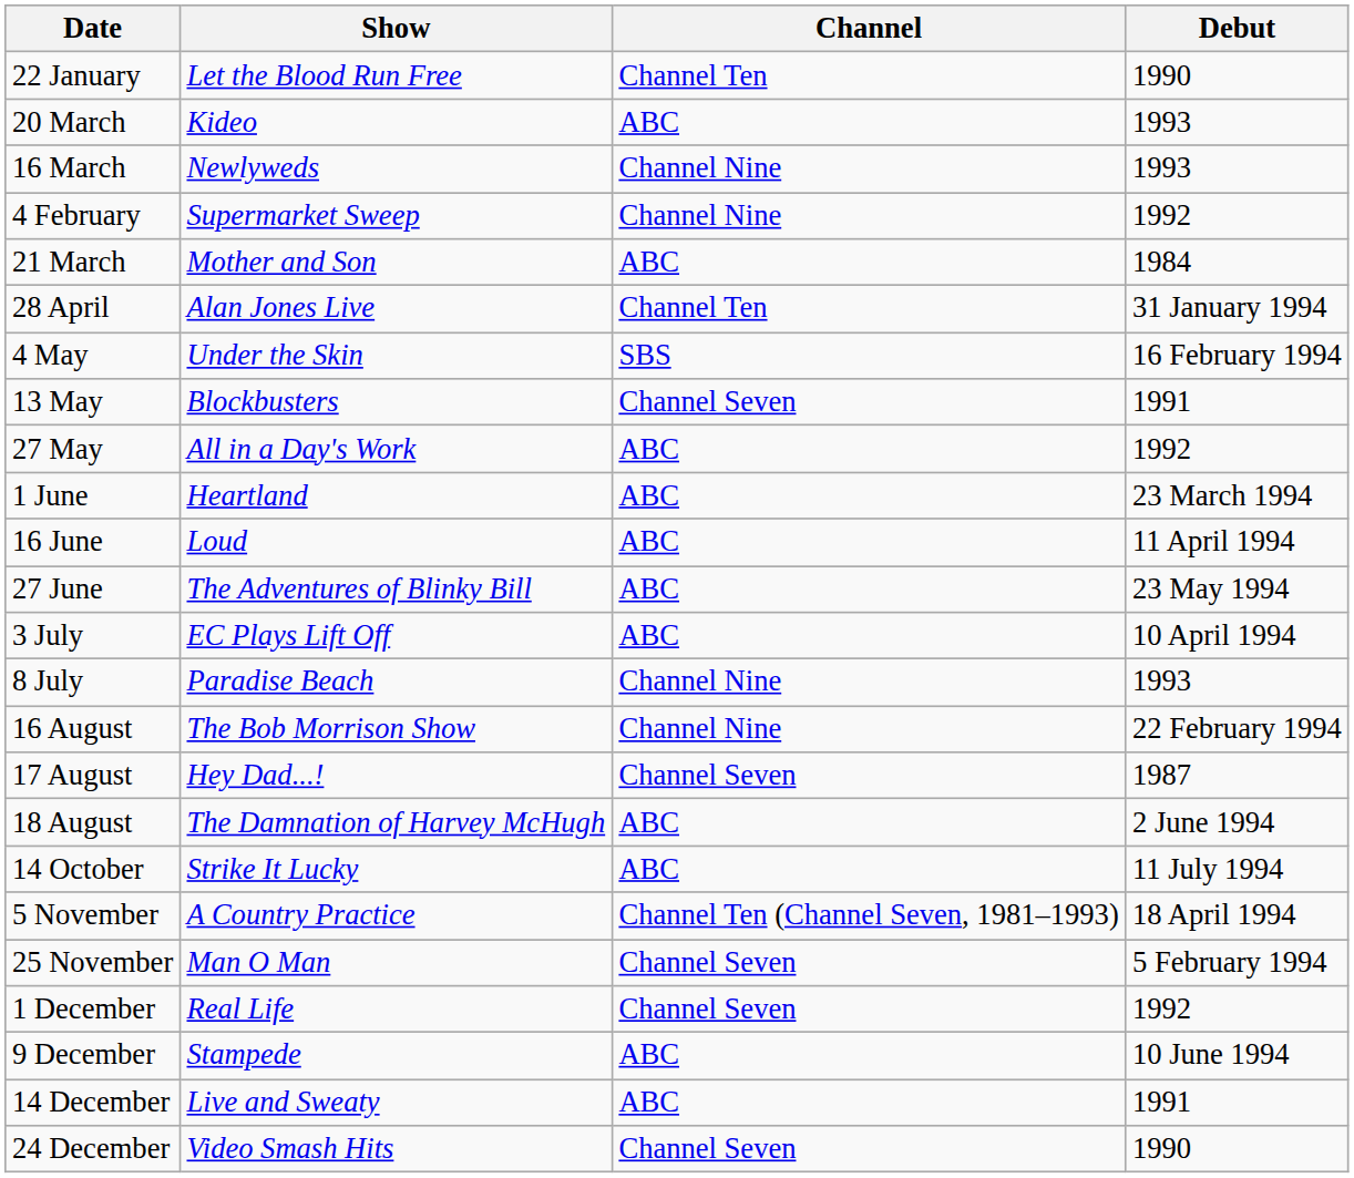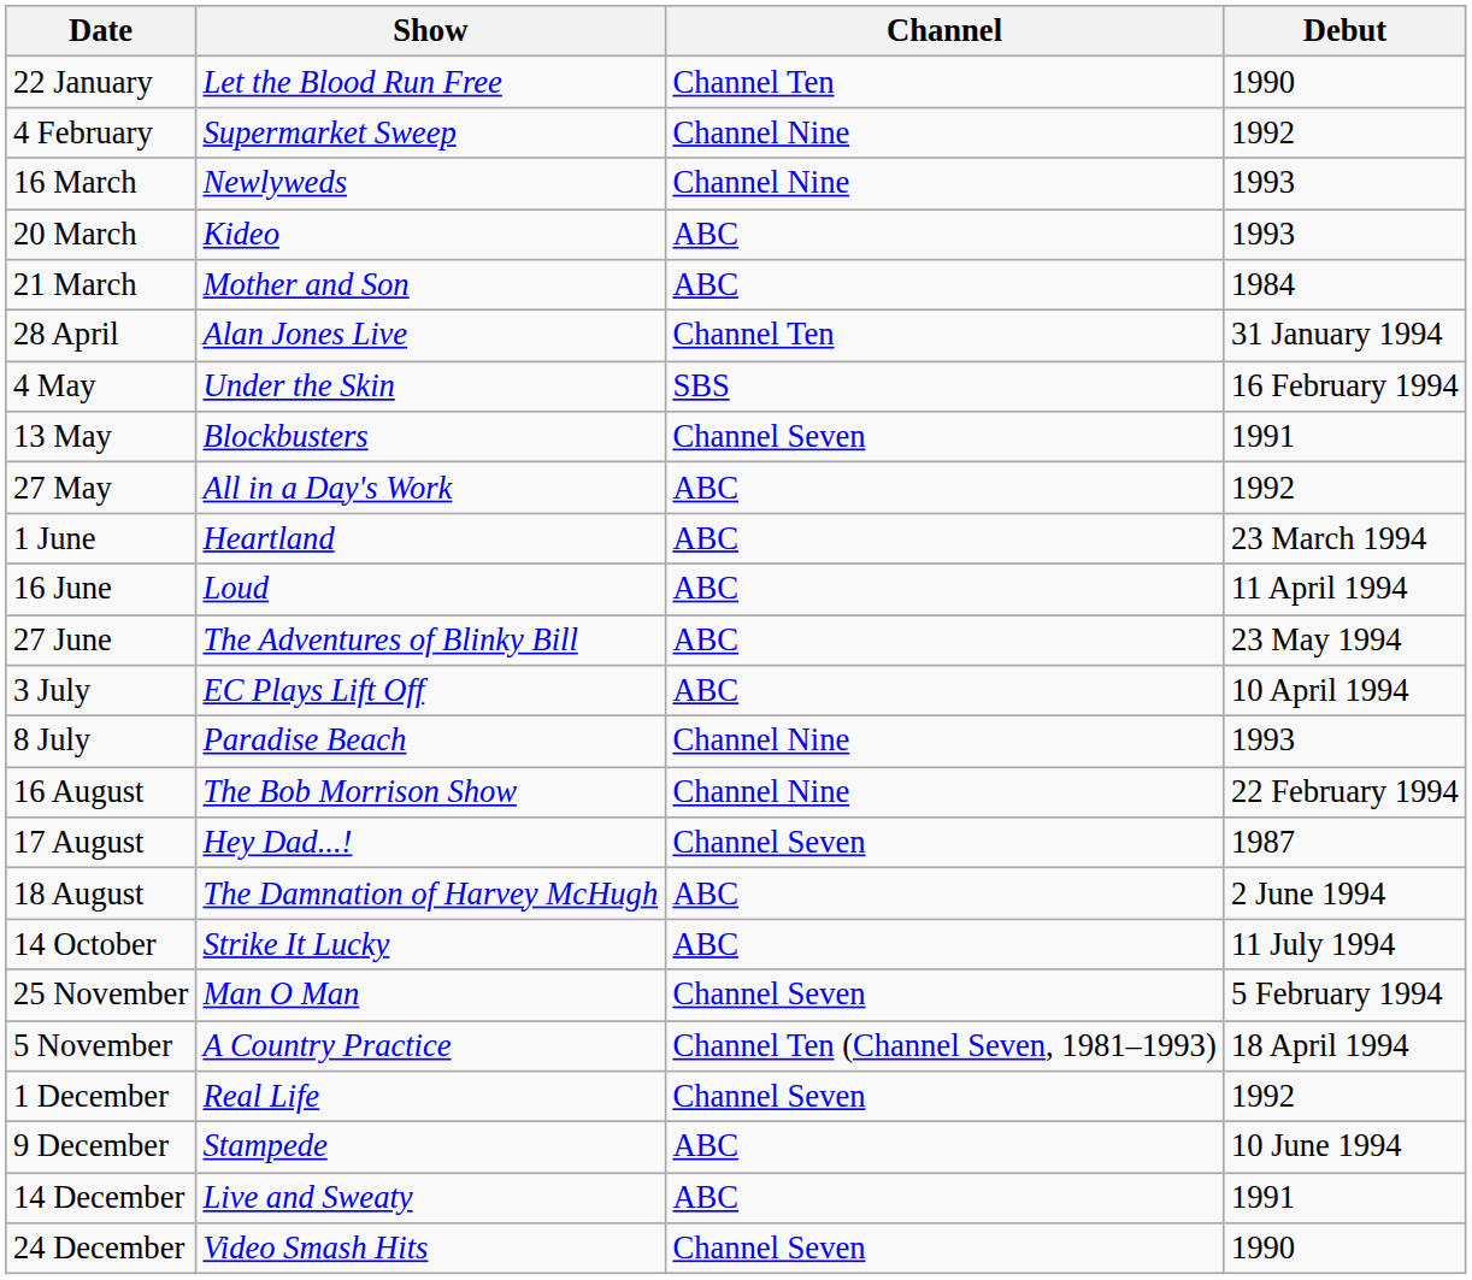rows swapped: 4 February <-> 20 March
rows swapped: 5 November <-> 25 November
